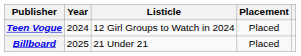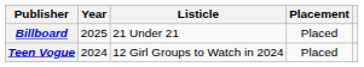rows swapped: Billboard <-> Teen Vogue
